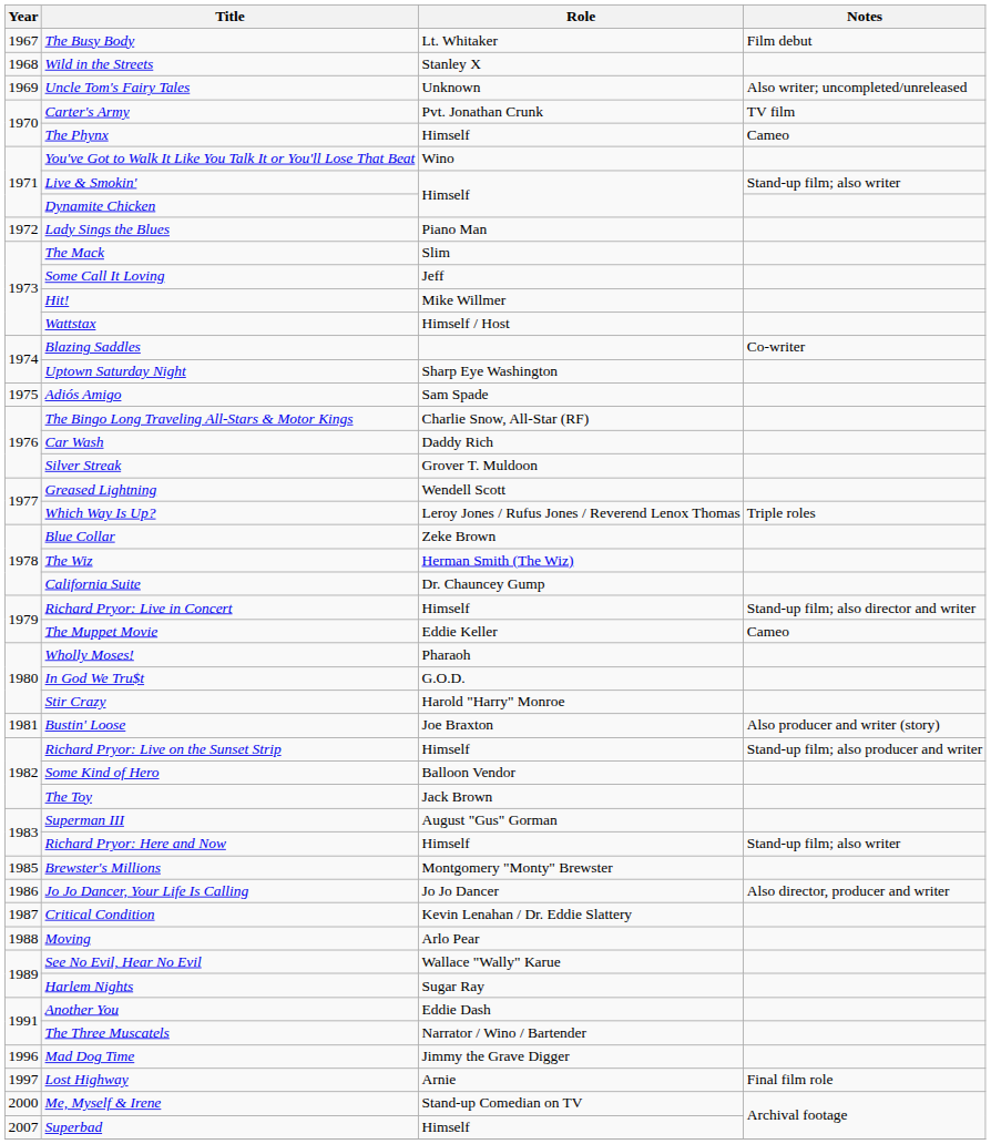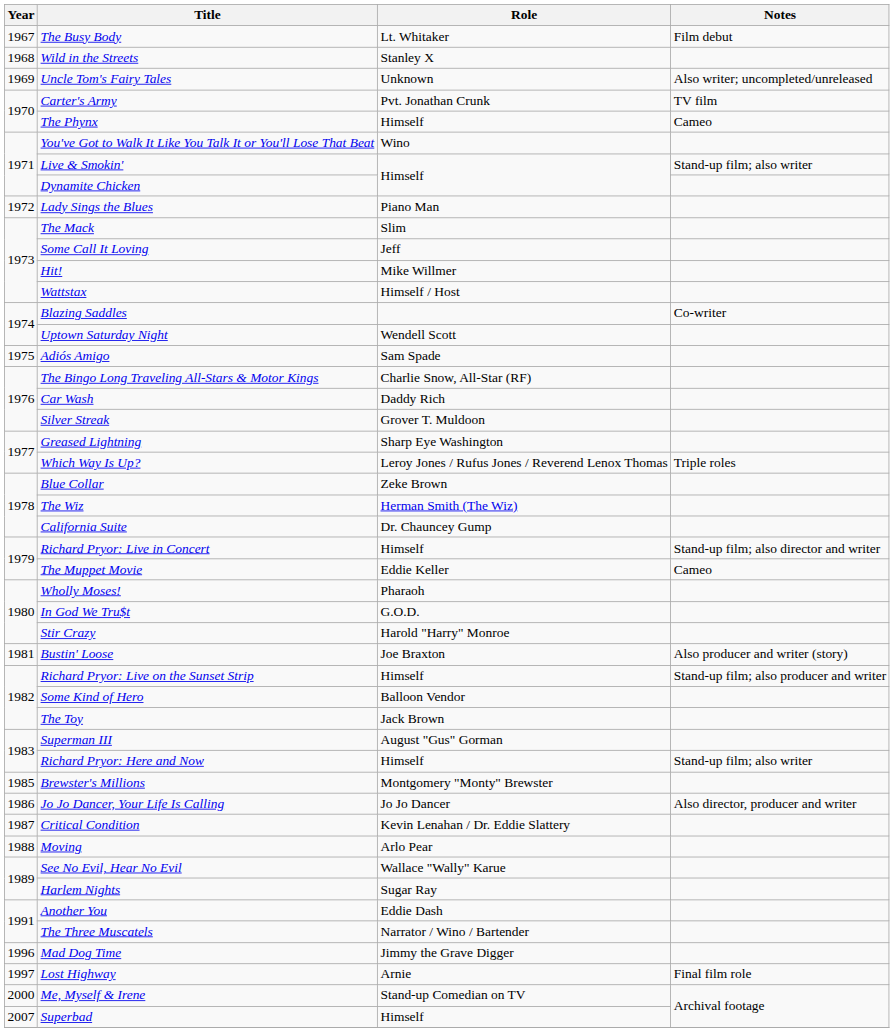Uptown Saturday Night | Role: Sharp Eye Washington -> Wendell Scott
Greased Lightning | Role: Wendell Scott -> Sharp Eye Washington
